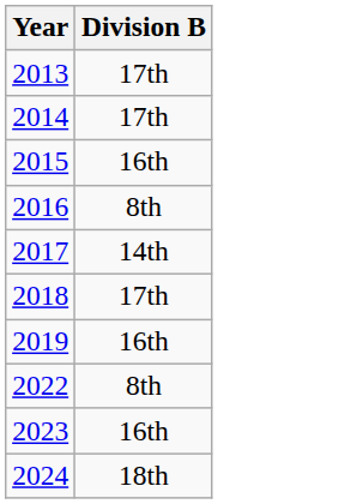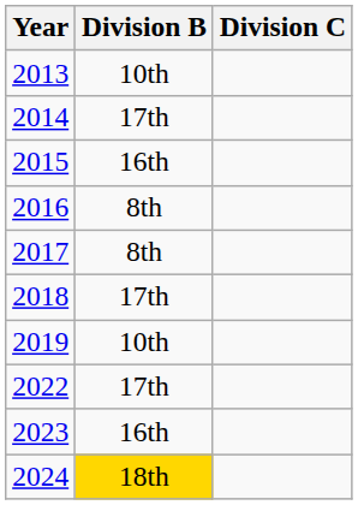+ column: Division C
2013 | Division B: 17th -> 10th
2017 | Division B: 14th -> 8th
2019 | Division B: 16th -> 10th
2022 | Division B: 8th -> 17th
2024 | Division B: no background -> gold background
